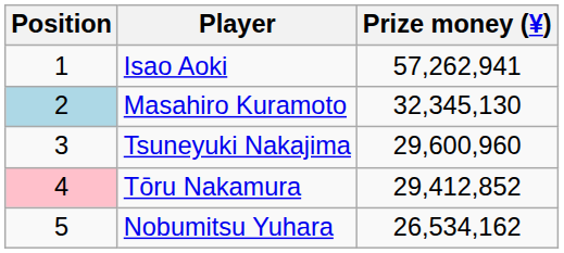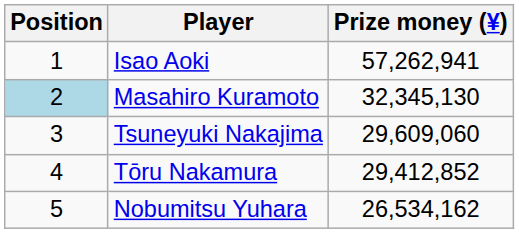Tsuneyuki Nakajima | Prize money (¥): 29,600,960 -> 29,609,060
Tōru Nakamura | Position: pink background -> no background
